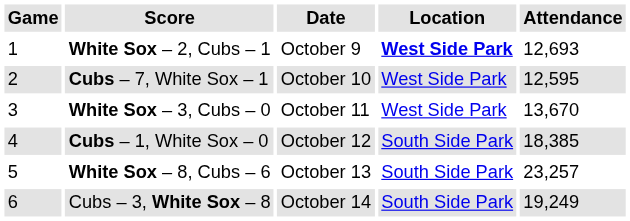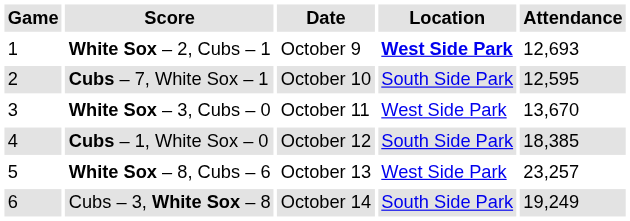Cubs – 7, White Sox – 1 | Location: West Side Park -> South Side Park
White Sox – 8, Cubs – 6 | Location: South Side Park -> West Side Park
